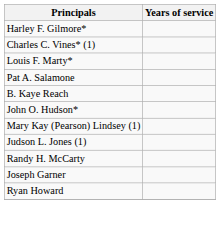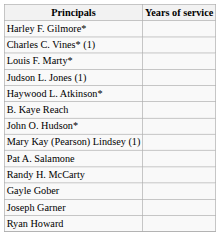rows swapped: Pat A. Salamone <-> Judson L. Jones (1)
+ row: Haywood L. Atkinson*
+ row: Gayle Gober
